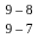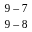rows swapped: 9 – 7 <-> 9 – 8
